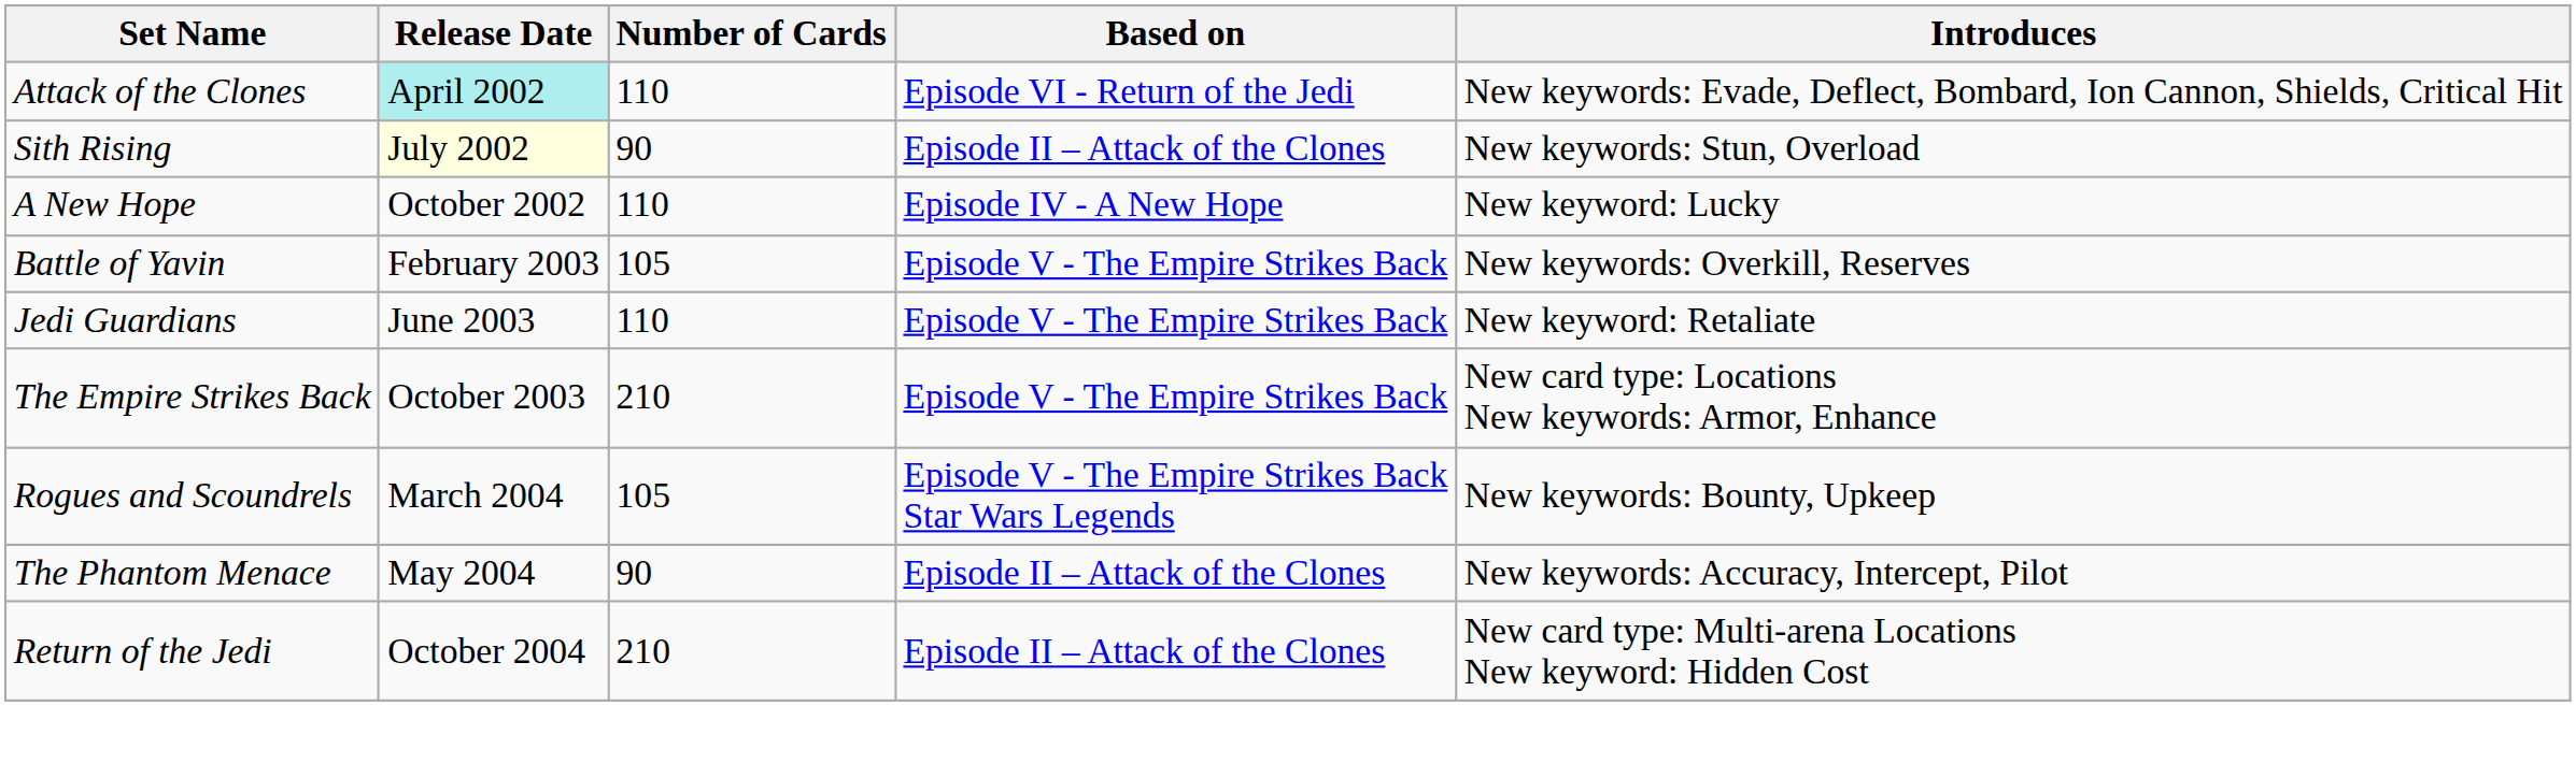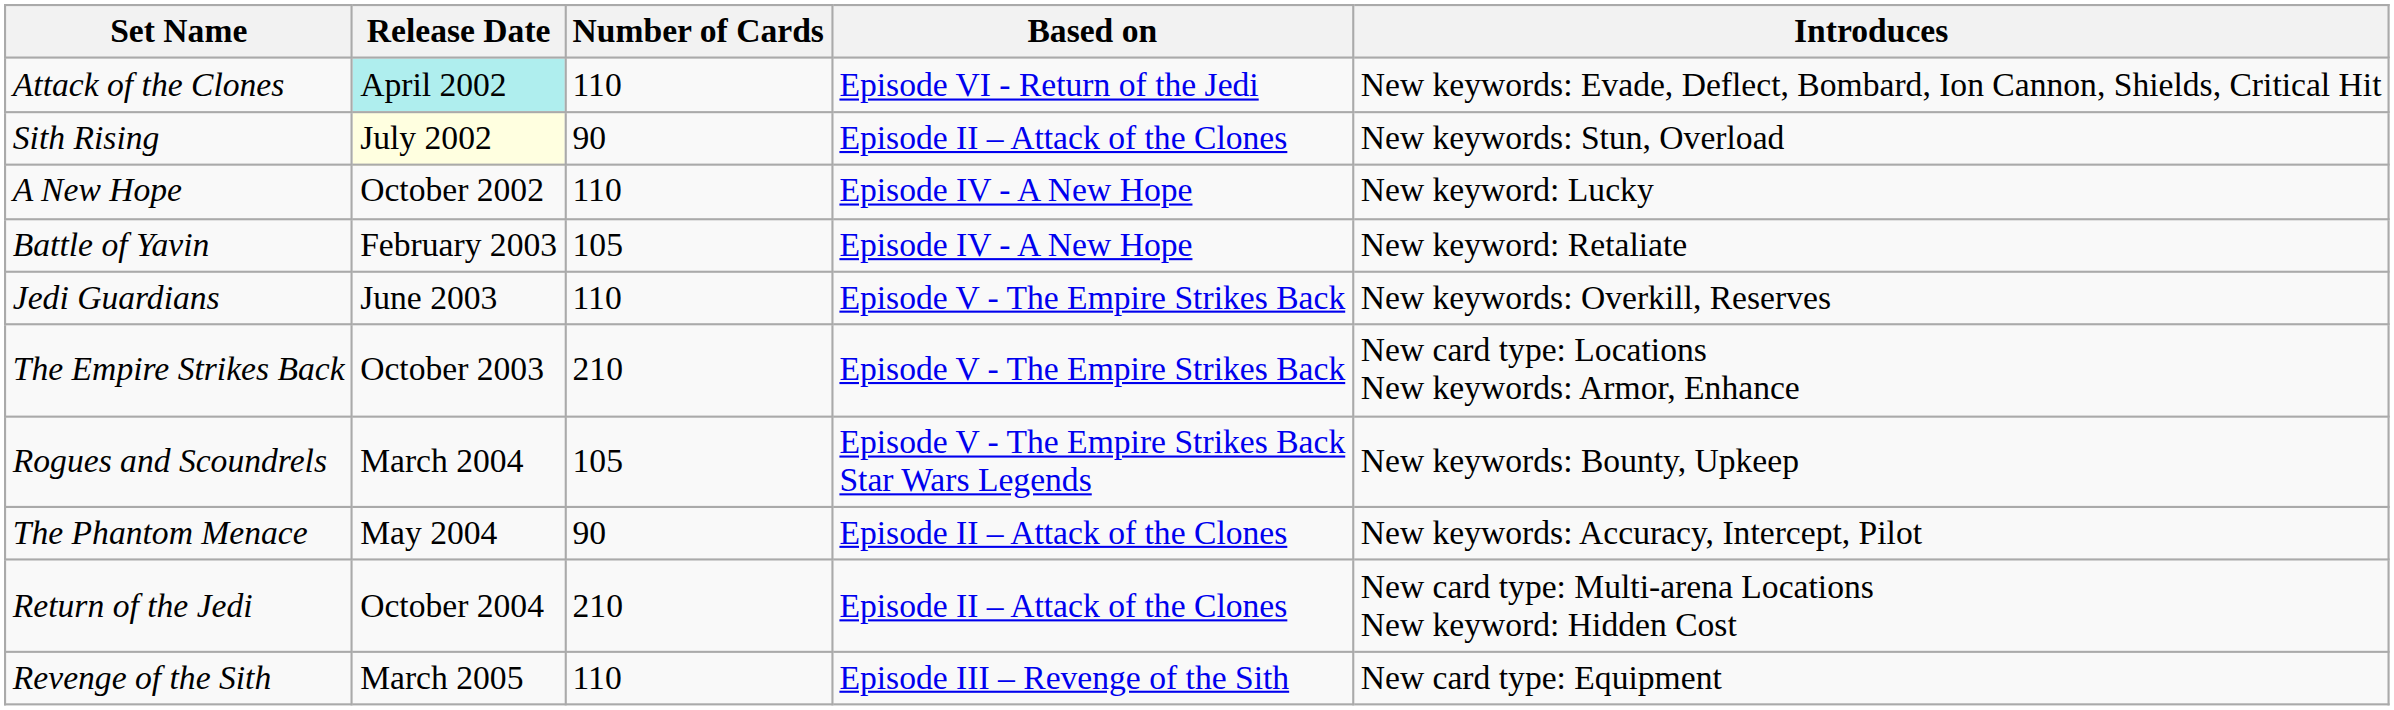Battle of Yavin | Based on: Episode V - The Empire Strikes Back -> Episode IV - A New Hope
Battle of Yavin | Introduces: New keywords: Overkill, Reserves -> New keyword: Retaliate
Jedi Guardians | Introduces: New keyword: Retaliate -> New keywords: Overkill, Reserves
+ row: Revenge of the Sith | March 2005 | 110 | Episode III – Revenge of the Sith | New card type: Equipment
